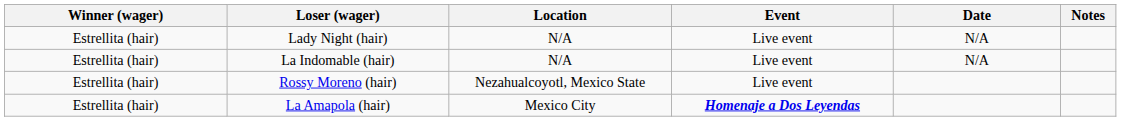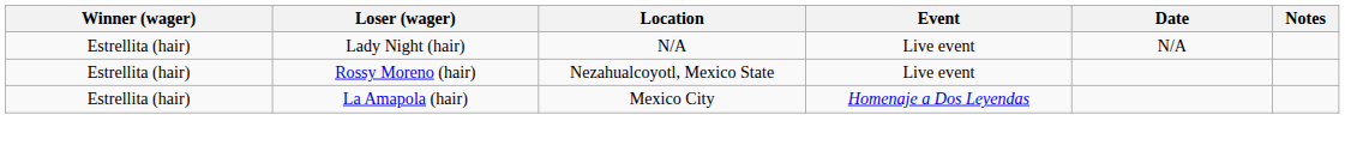- row: Estrellita (hair) | La Indomable (hair) | N/A | Live event | N/A
La Amapola (hair) | Event: bold -> normal
